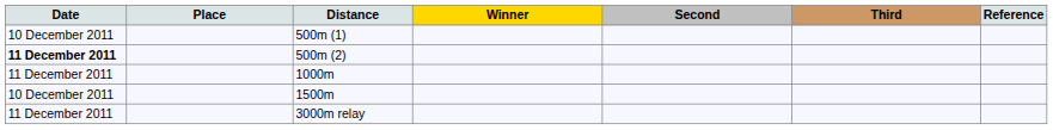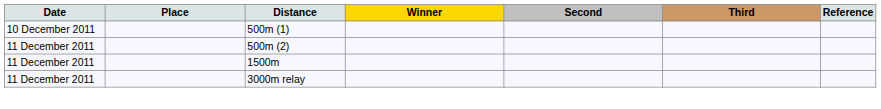500m (2) | Date: bold -> normal
- row: 11 December 2011 | 1000m
1500m | Date: 10 December 2011 -> 11 December 2011
